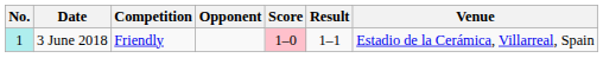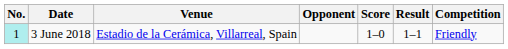columns swapped: Venue <-> Competition
3 June 2018 | Score: pink background -> no background
